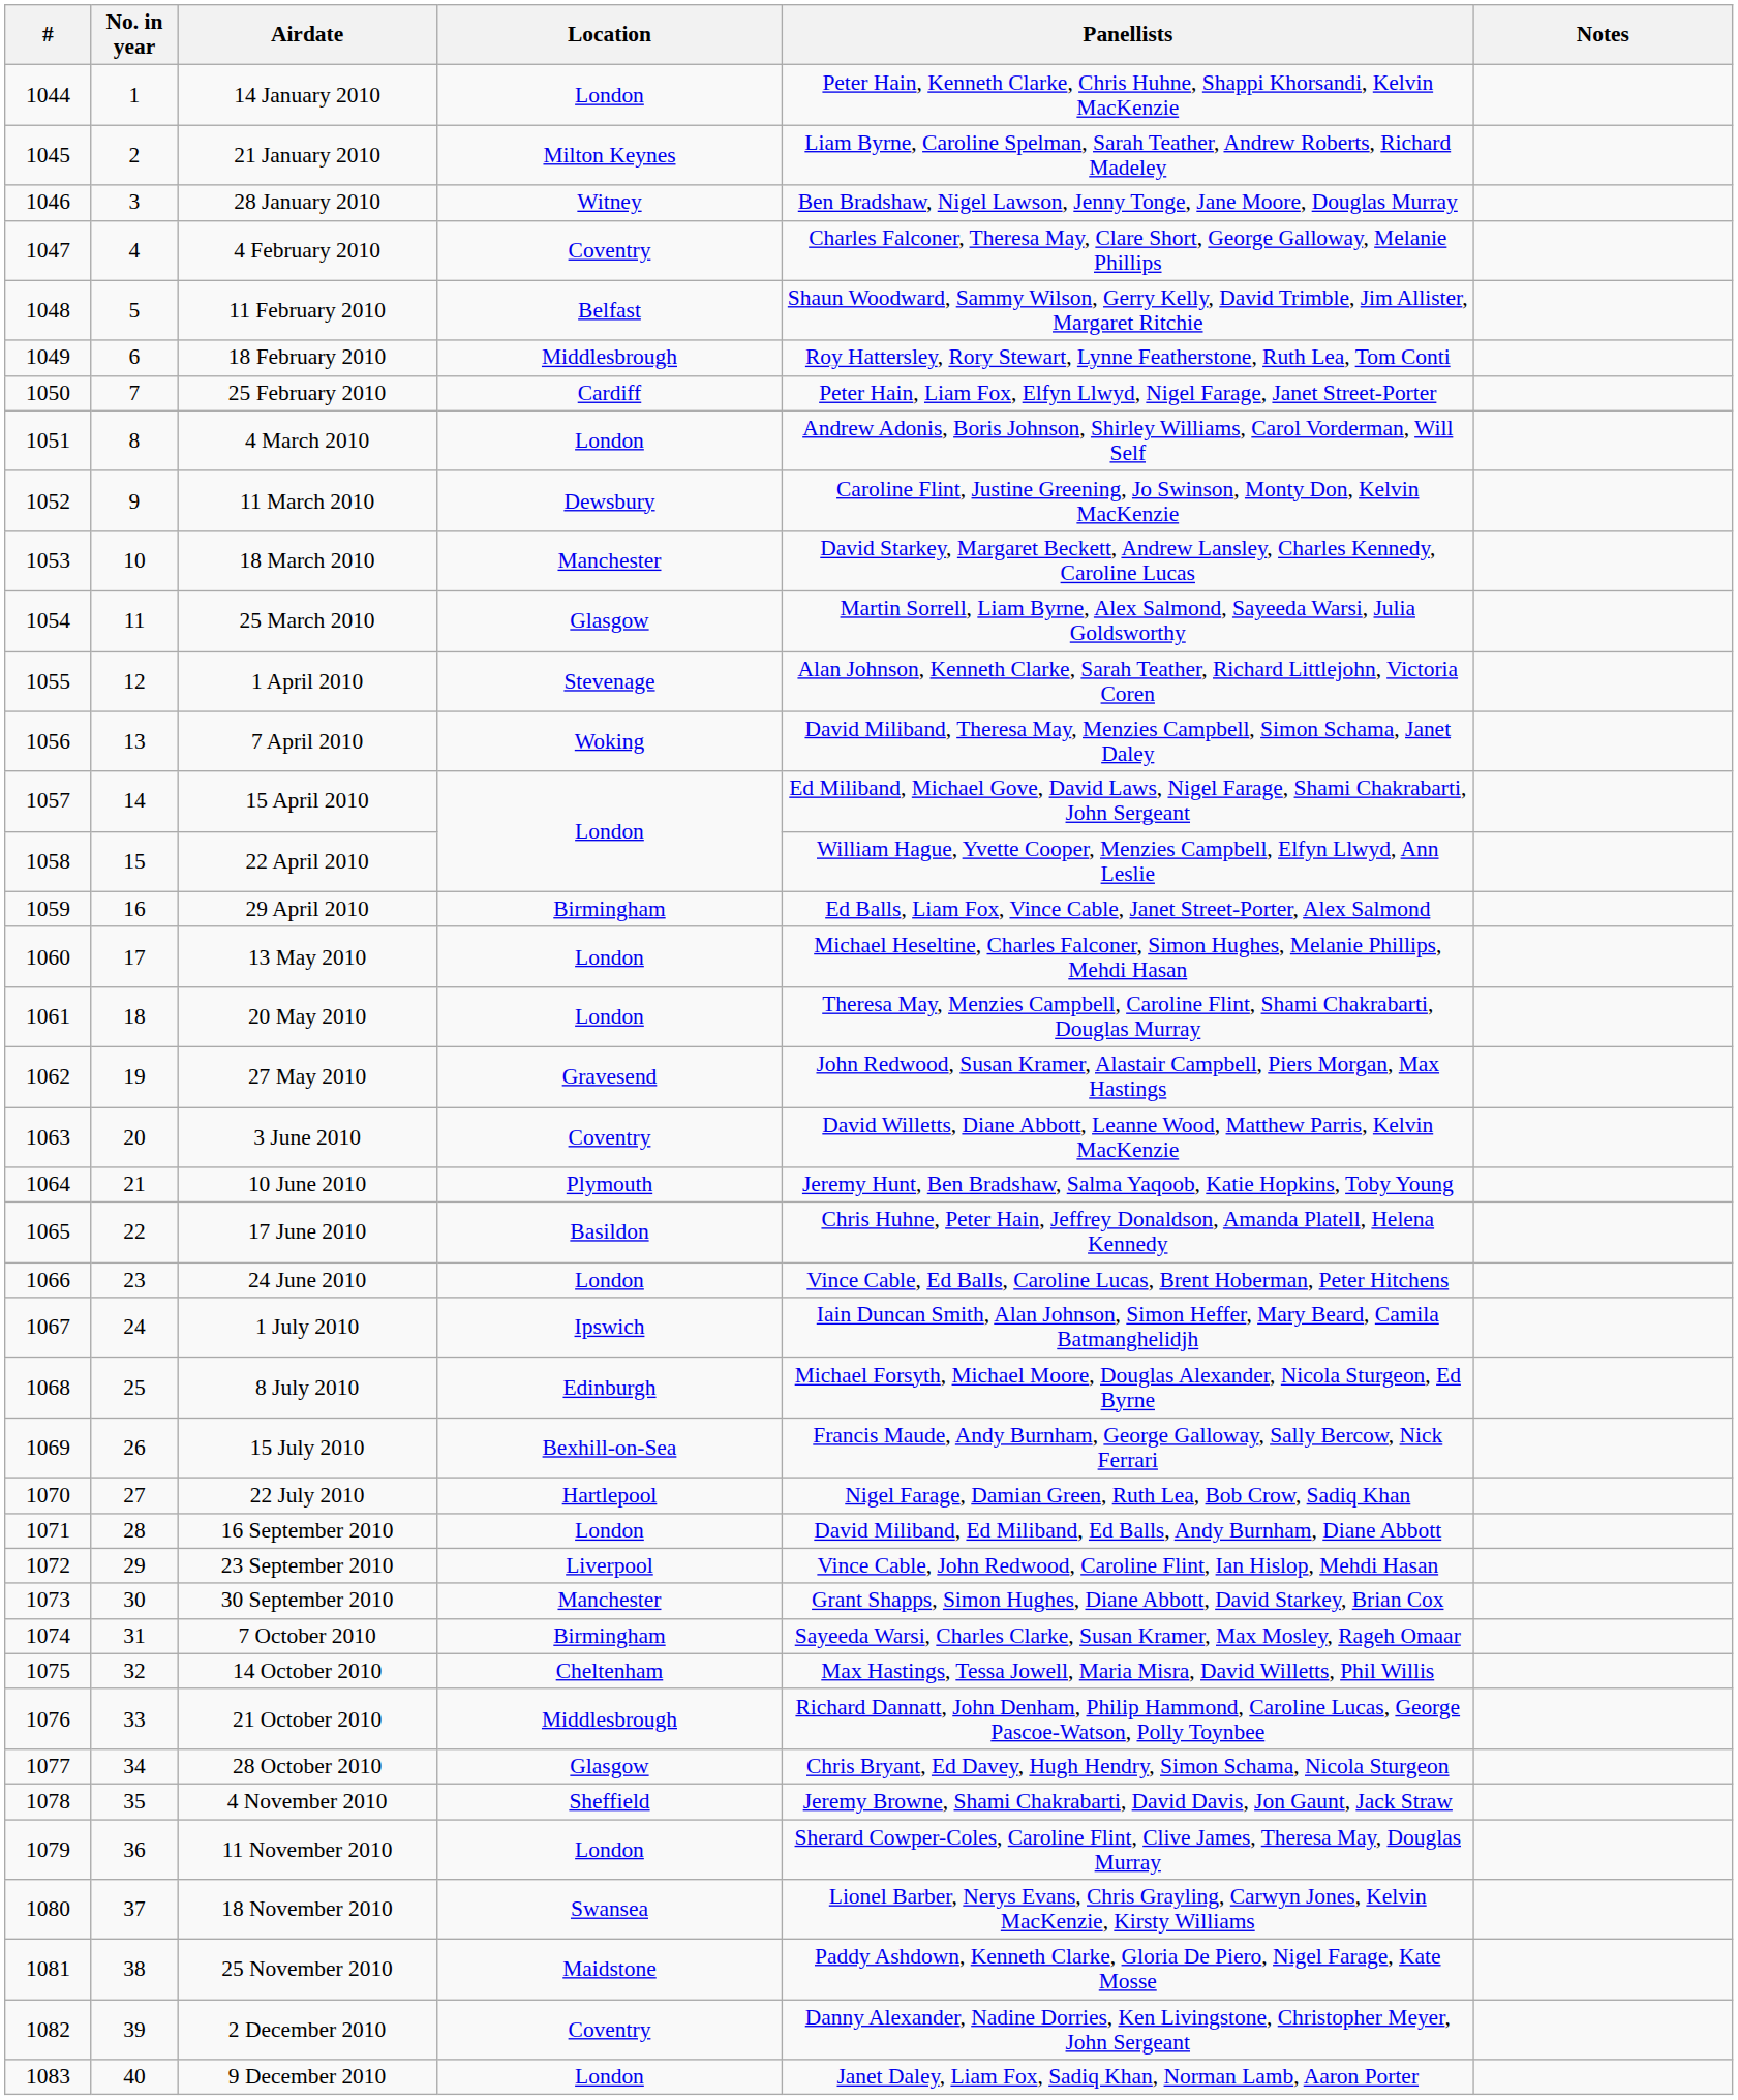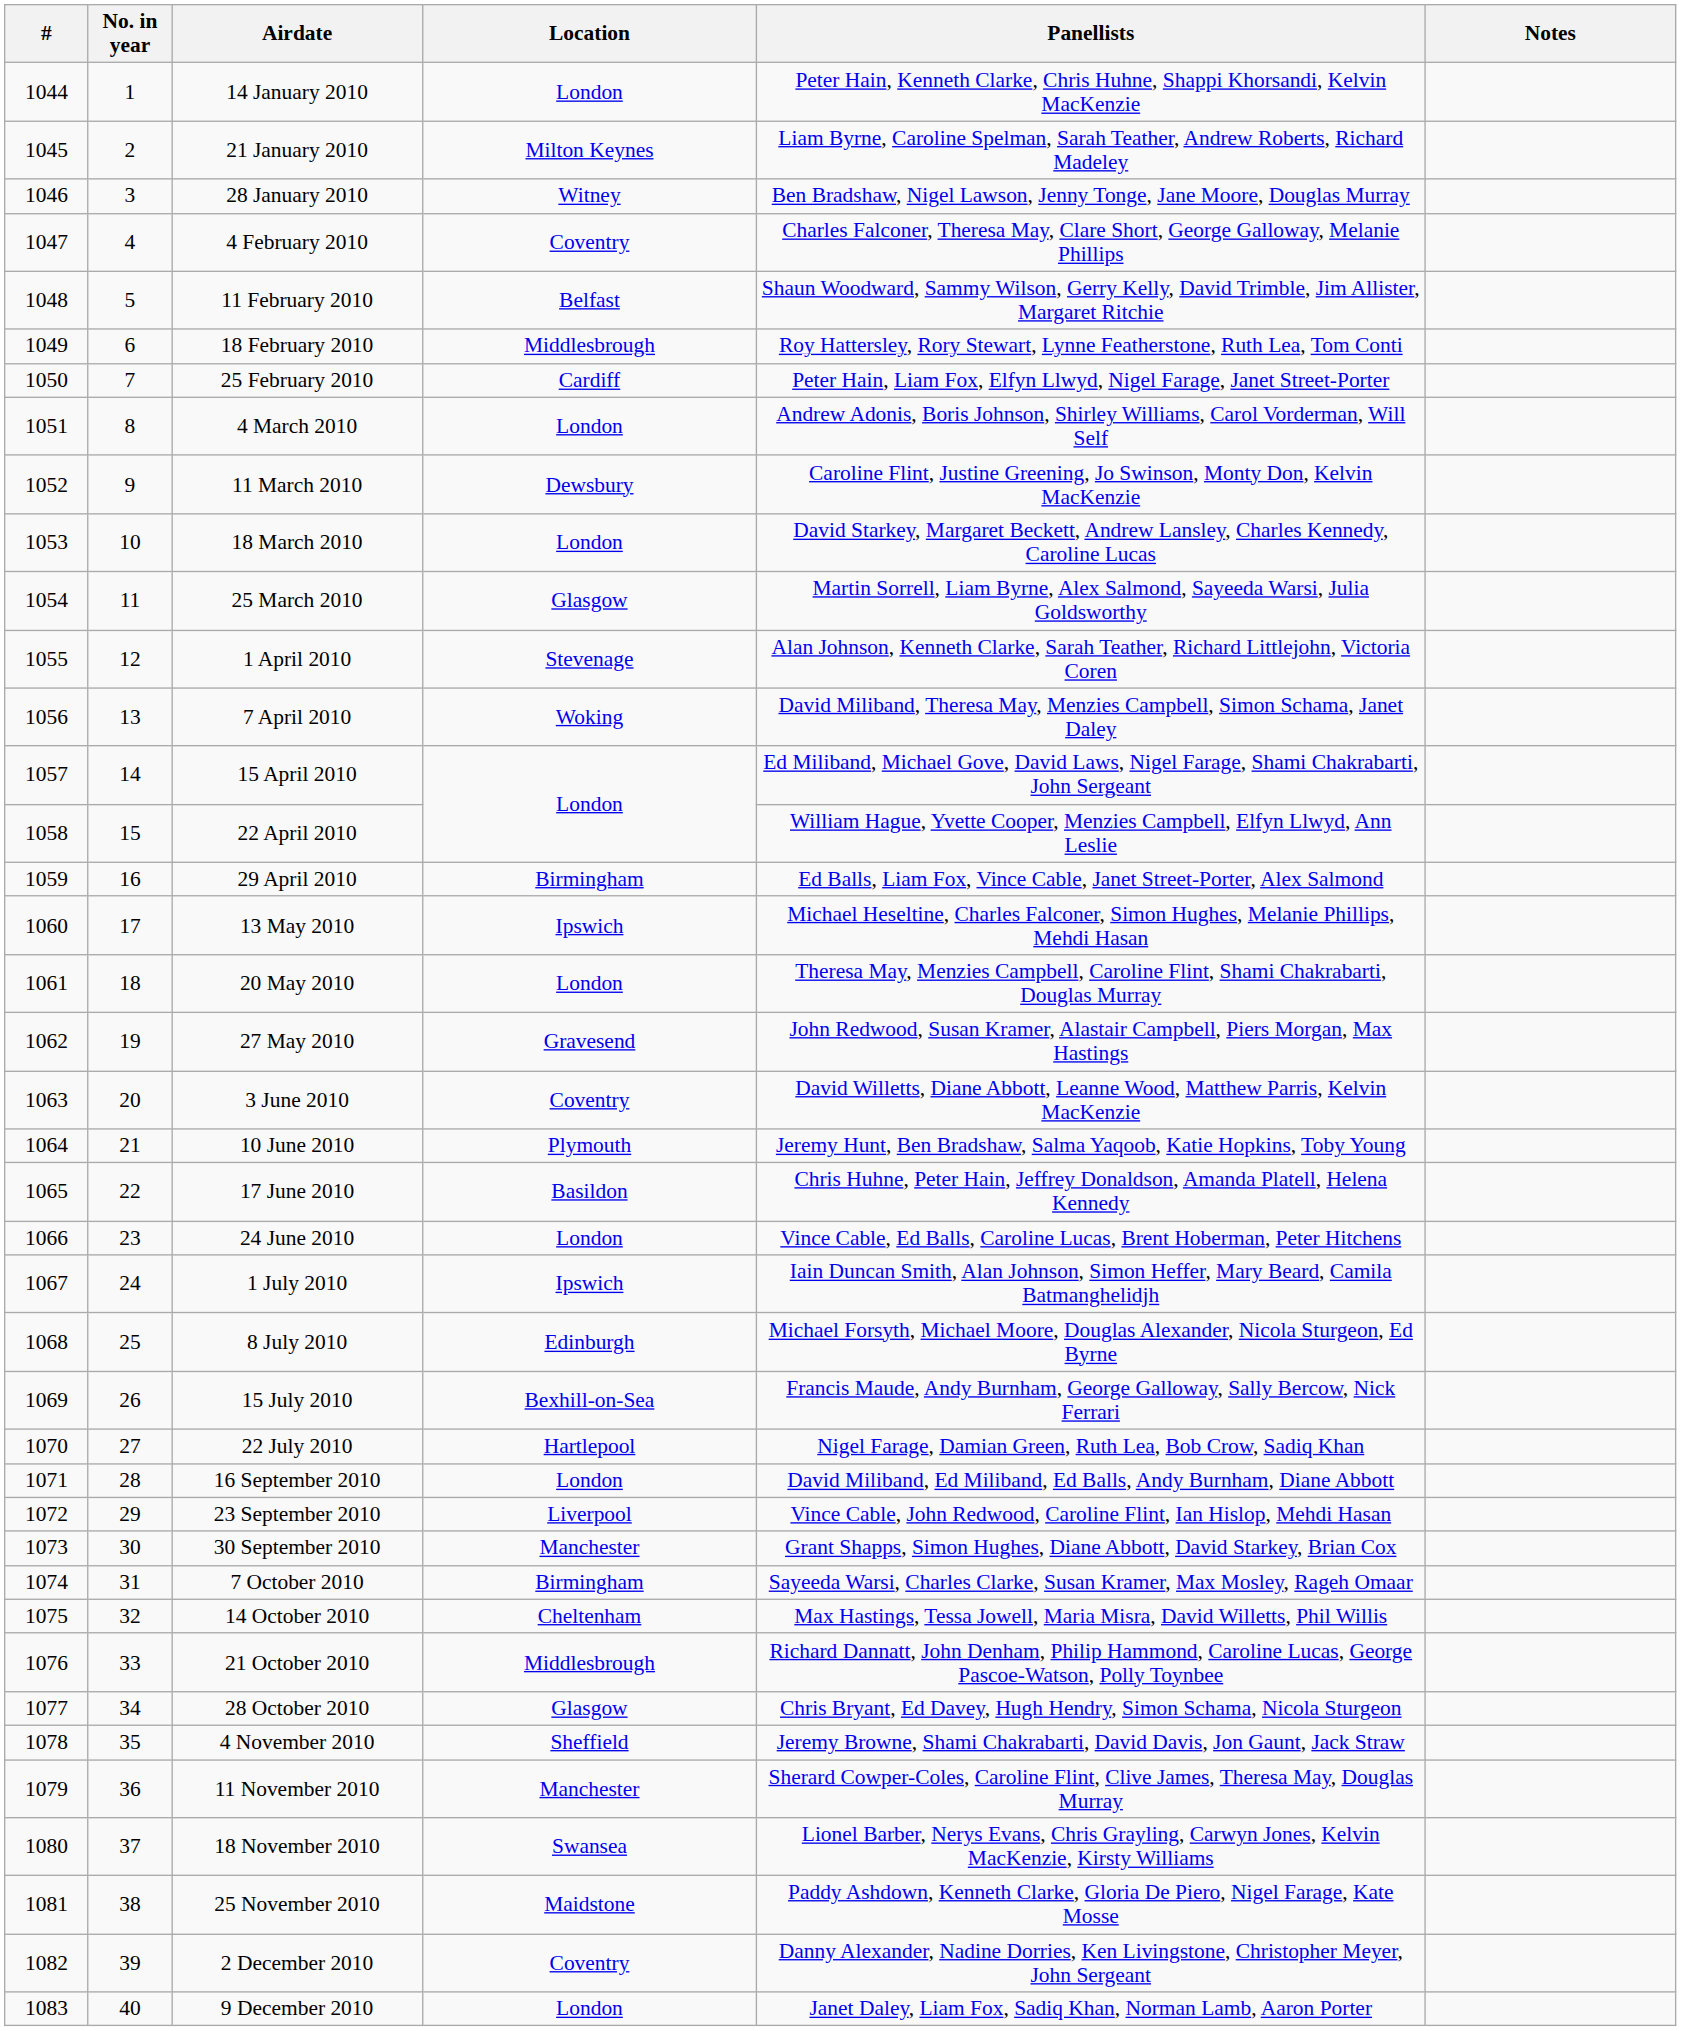18 March 2010 | Location: Manchester -> London
13 May 2010 | Location: London -> Ipswich
11 November 2010 | Location: London -> Manchester
